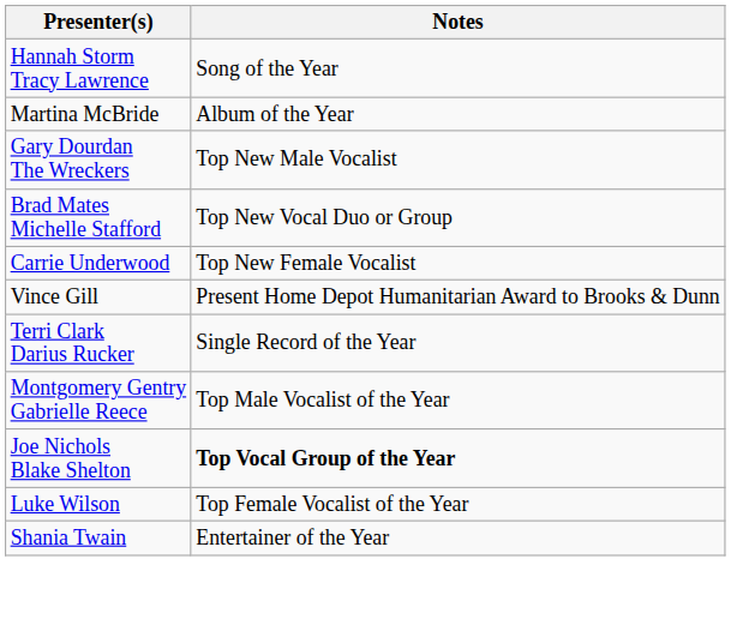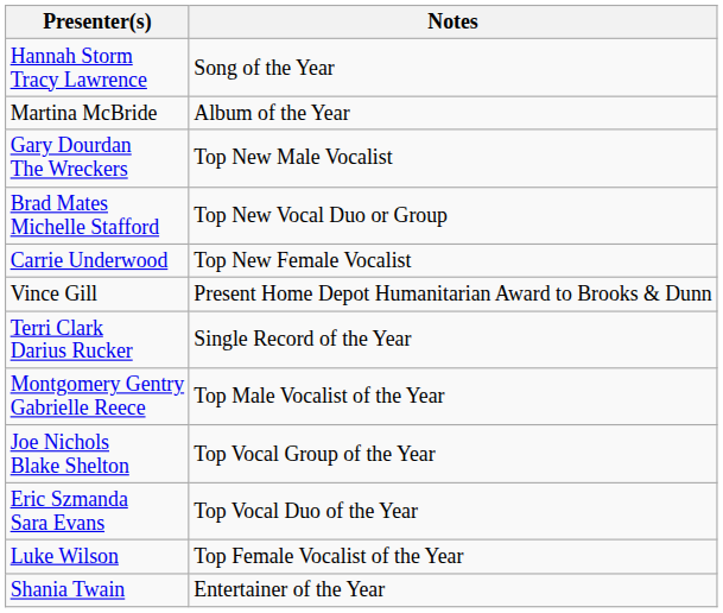Joe Nichols Blake Shelton | Notes: bold -> normal
+ row: Eric Szmanda Sara Evans | Top Vocal Duo of the Year
